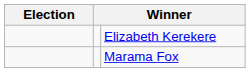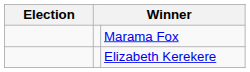rows swapped: Marama Fox <-> Elizabeth Kerekere
